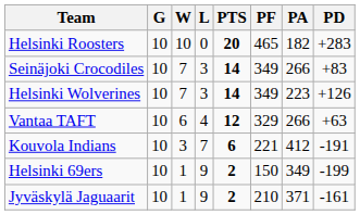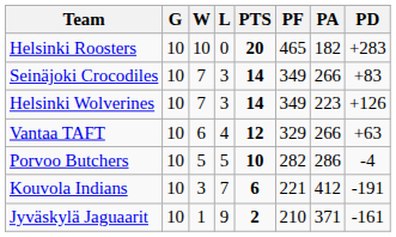+ row: Porvoo Butchers | 10 | 5 | 5 | 10 | 282 | 286 | -4
- row: Helsinki 69ers | 10 | 1 | 9 | 2 | 150 | 349 | -199
